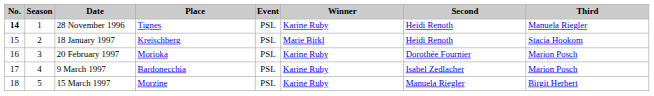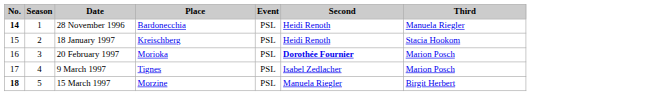- column: Winner | Karine Ruby | Marie Birkl | Karine Ruby | Karine Ruby | Karine Ruby
28 November 1996 | Place: Tignes -> Bardonecchia
20 February 1997 | Second: normal -> bold
9 March 1997 | Place: Bardonecchia -> Tignes
15 March 1997 | No.: normal -> bold
